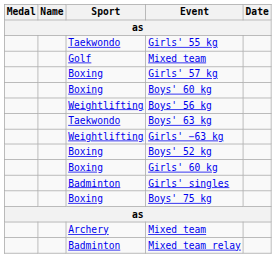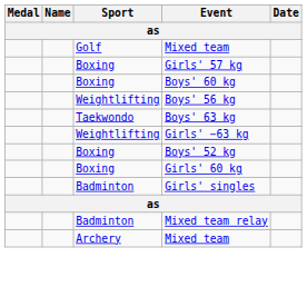- row: Taekwondo | Girls' 55 kg
- row: Boxing | Boys' 75 kg
rows swapped: Mixed team relay <-> Archery / Mixed team
